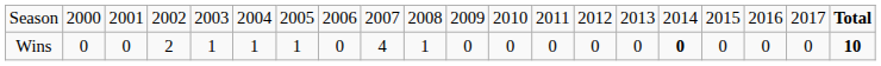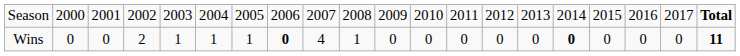Wins | column 8: normal -> bold
Wins | column 20: 10 -> 11
